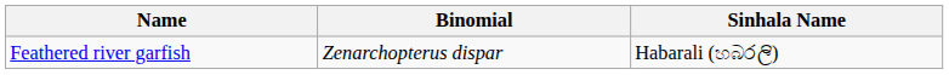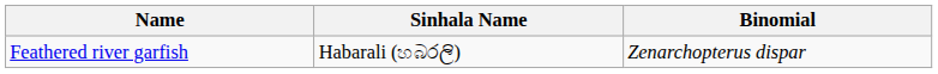columns swapped: Binomial <-> Sinhala Name
